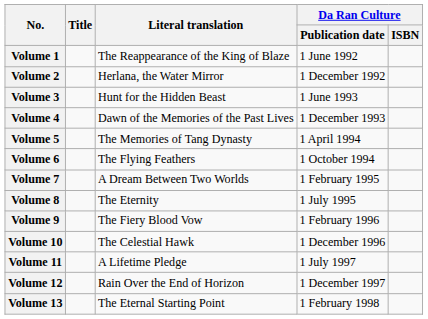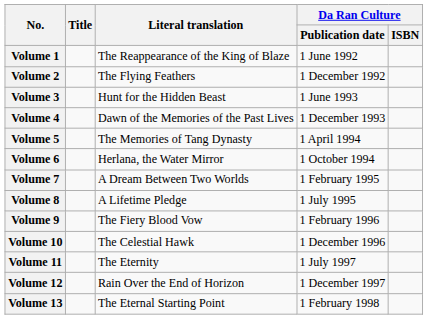Volume 2 | Literal translation: Herlana, the Water Mirror -> The Flying Feathers
Volume 6 | Literal translation: The Flying Feathers -> Herlana, the Water Mirror
Volume 8 | Literal translation: The Eternity -> A Lifetime Pledge
Volume 11 | Literal translation: A Lifetime Pledge -> The Eternity
